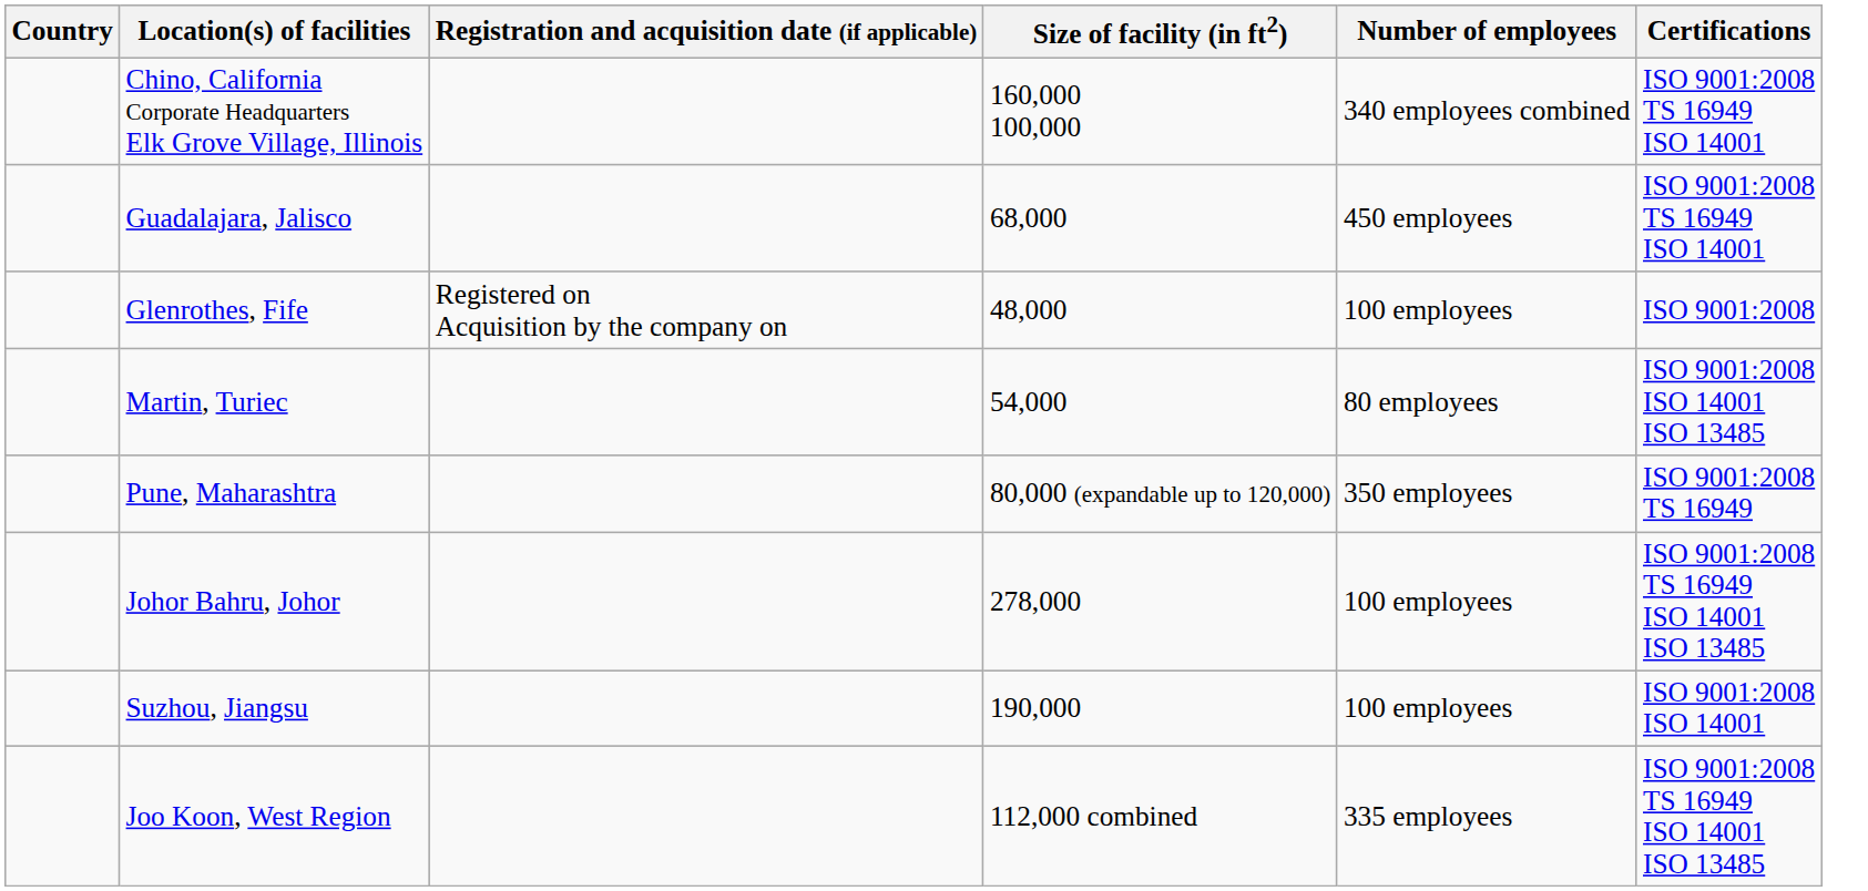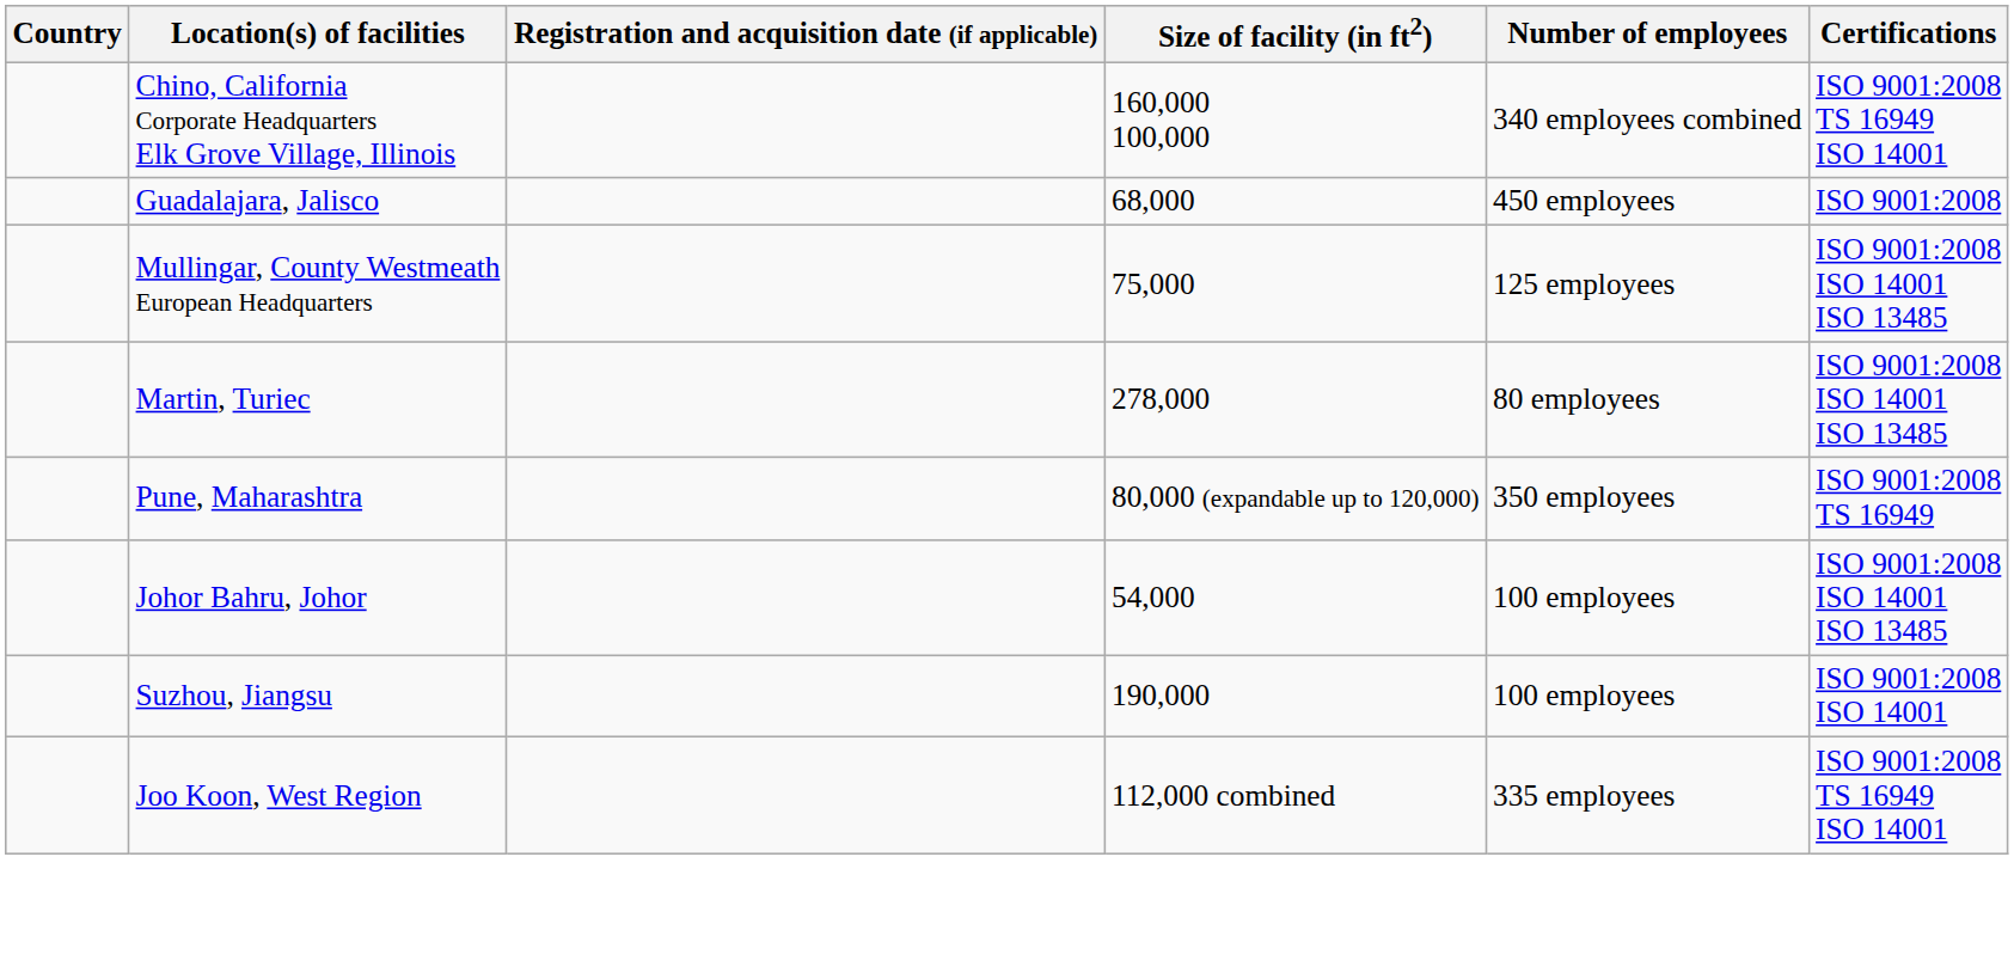Guadalajara, Jalisco | Certifications: ISO 9001:2008 TS 16949 ISO 14001 -> ISO 9001:2008
+ row: Mullingar, County Westmeath European Headquarters | 75,000 | 125 employees | ISO 9001:2008 ISO 14001 ISO 13485
- row: Glenrothes, Fife | Registered on Acquisition by the company on | 48,000 | 100 employees | ISO 9001:2008
Martin, Turiec | Size of facility (in ft2): 54,000 -> 278,000
Johor Bahru, Johor | Size of facility (in ft2): 278,000 -> 54,000
Johor Bahru, Johor | Certifications: ISO 9001:2008 TS 16949 ISO 14001 ISO 13485 -> ISO 9001:2008 ISO 14001 ISO 13485
Joo Koon, West Region | Certifications: ISO 9001:2008 TS 16949 ISO 14001 ISO 13485 -> ISO 9001:2008 TS 16949 ISO 14001
